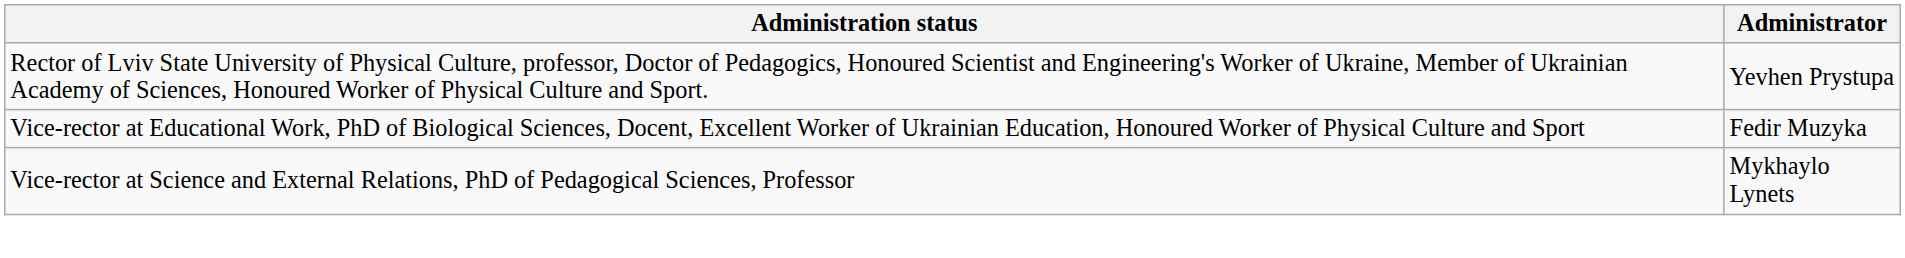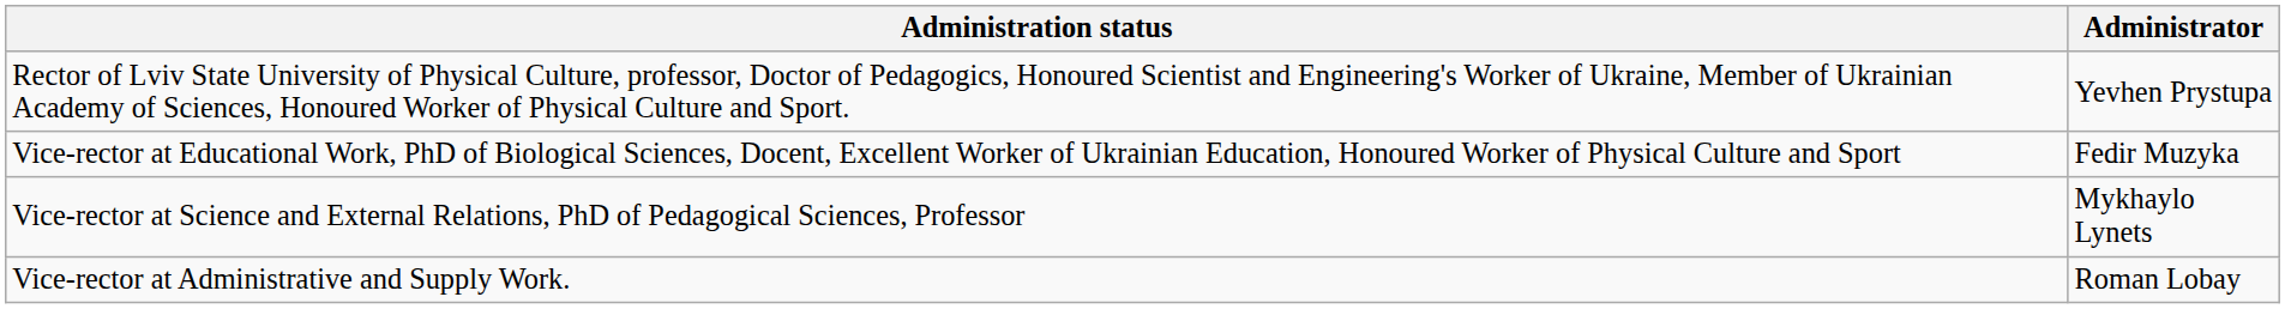+ row: Vice-rector at Administrative and Supply Work. | Roman Lobay
